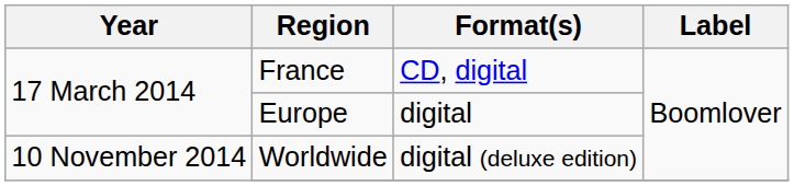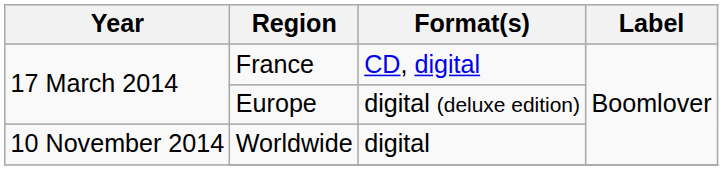Europe | Format(s): digital -> digital (deluxe edition)
Worldwide | Format(s): digital (deluxe edition) -> digital
